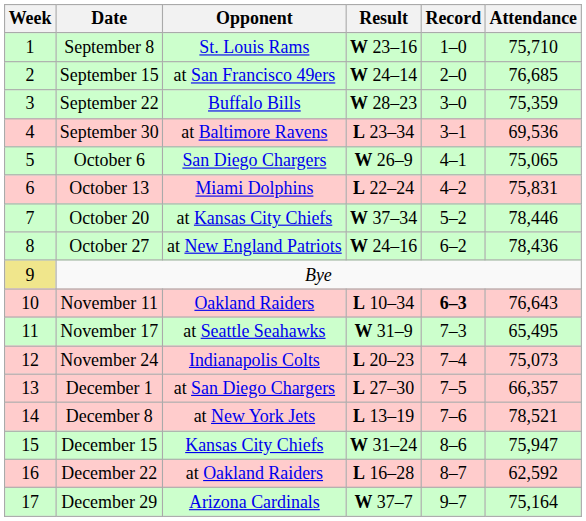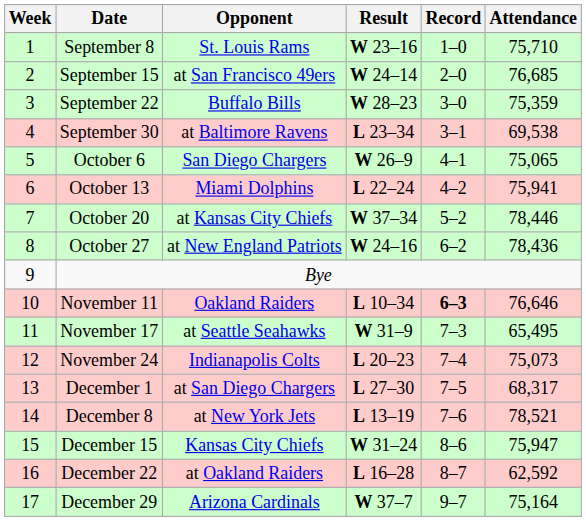September 30 | Attendance: 69,536 -> 69,538
October 13 | Attendance: 75,831 -> 75,941
Bye | Week: khaki background -> no background
November 11 | Attendance: 76,643 -> 76,646
December 1 | Attendance: 66,357 -> 68,317
